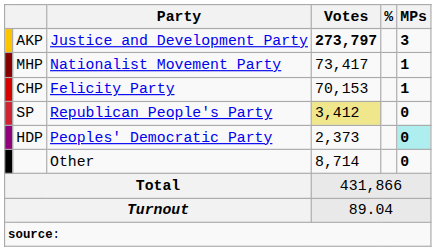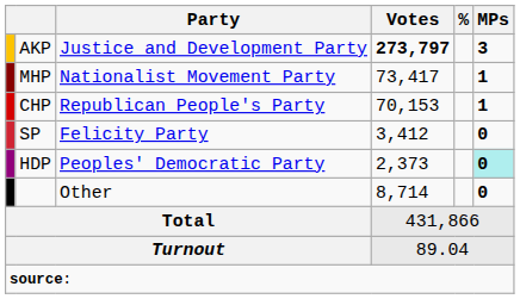CHP | Party: Felicity Party -> Republican People's Party
SP | Party: Republican People's Party -> Felicity Party
SP | Votes: khaki background -> no background
